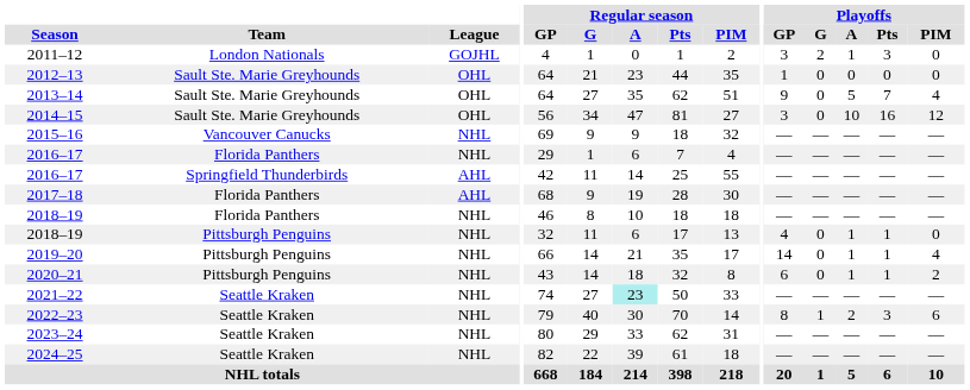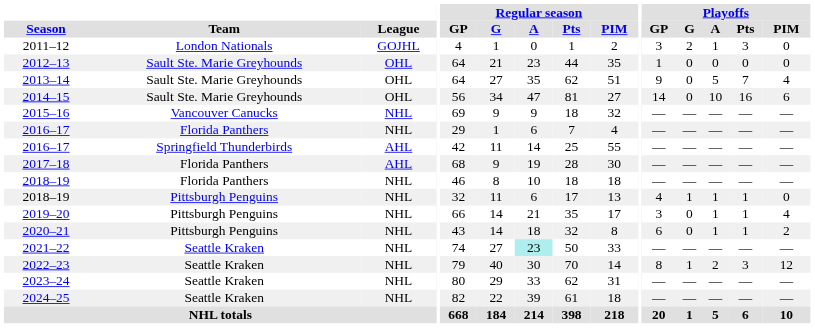2014–15 | Playoffs / GP: 3 -> 14
2014–15 | Playoffs / PIM: 12 -> 6
2018–19 / Pittsburgh Penguins | Playoffs / G: 0 -> 1
2019–20 | Playoffs / GP: 14 -> 3
2022–23 | Playoffs / PIM: 6 -> 12
